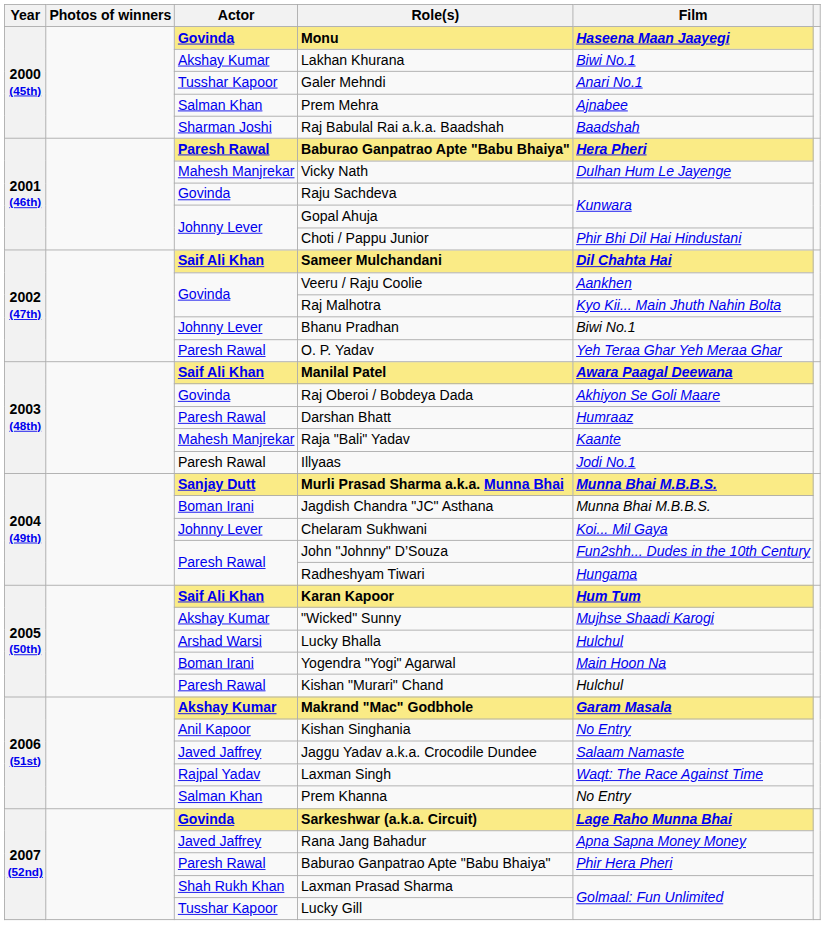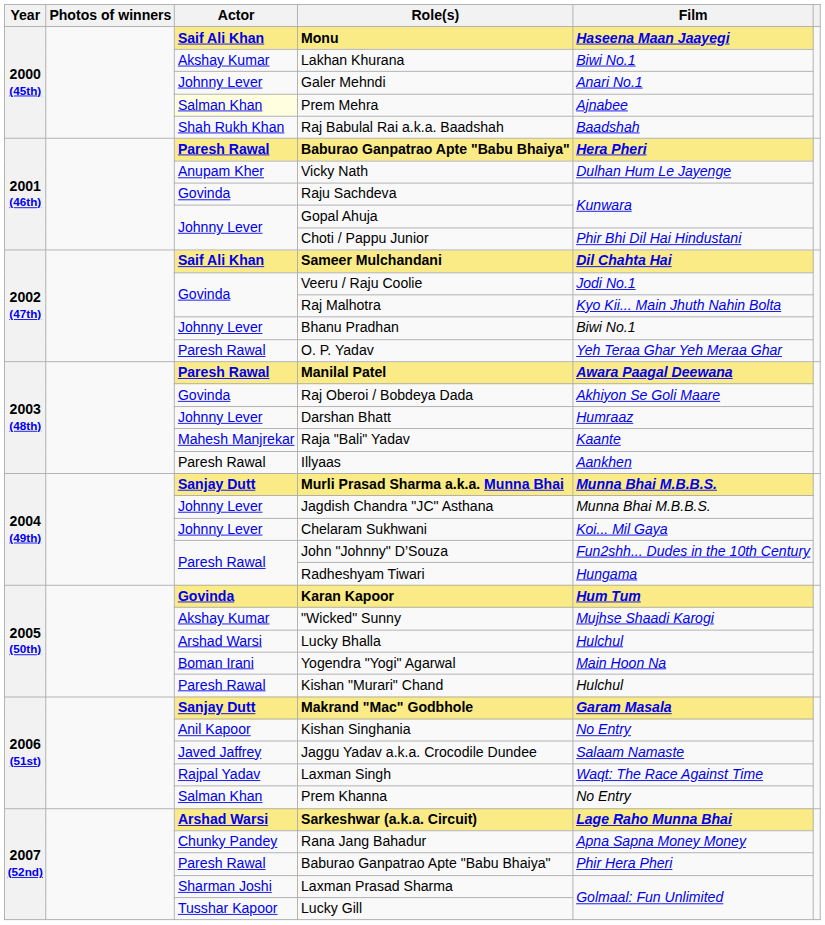Monu | Actor: Govinda -> Saif Ali Khan
Galer Mehndi | Actor: Tusshar Kapoor -> Johnny Lever
Prem Mehra | Actor: no background -> lightyellow background
Raj Babulal Rai a.k.a. Baadshah | Actor: Sharman Joshi -> Shah Rukh Khan
Vicky Nath | Actor: Mahesh Manjrekar -> Anupam Kher
Veeru / Raju Coolie | Film: Aankhen -> Jodi No.1
Manilal Patel | Actor: Saif Ali Khan -> Paresh Rawal
Darshan Bhatt | Actor: Paresh Rawal -> Johnny Lever
Illyaas | Film: Jodi No.1 -> Aankhen
Jagdish Chandra "JC" Asthana | Actor: Boman Irani -> Johnny Lever
Karan Kapoor | Actor: Saif Ali Khan -> Govinda
Makrand "Mac" Godbhole | Actor: Akshay Kumar -> Sanjay Dutt
Sarkeshwar (a.k.a. Circuit) | Actor: Govinda -> Arshad Warsi
Rana Jang Bahadur | Actor: Javed Jaffrey -> Chunky Pandey
Laxman Prasad Sharma | Actor: Shah Rukh Khan -> Sharman Joshi
